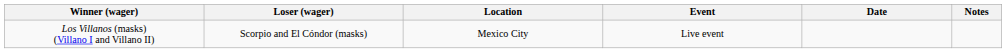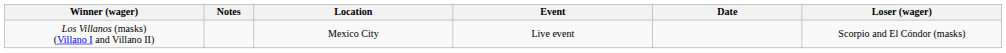columns swapped: Loser (wager) <-> Notes
